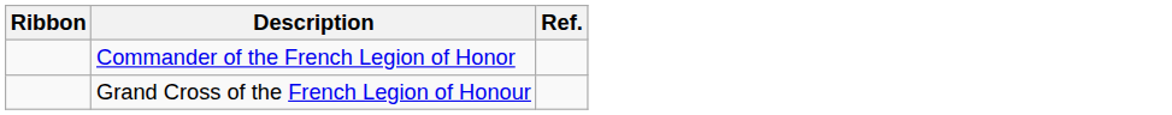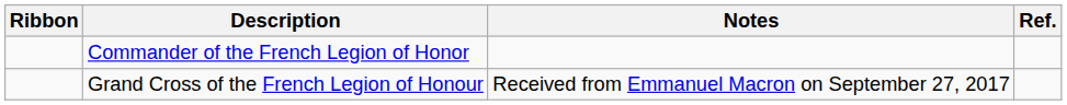+ column: Notes | Received from Emmanuel Macron on September 27, 2017
